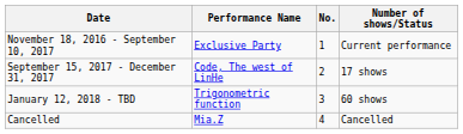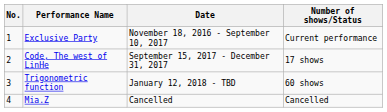columns swapped: No. <-> Date
